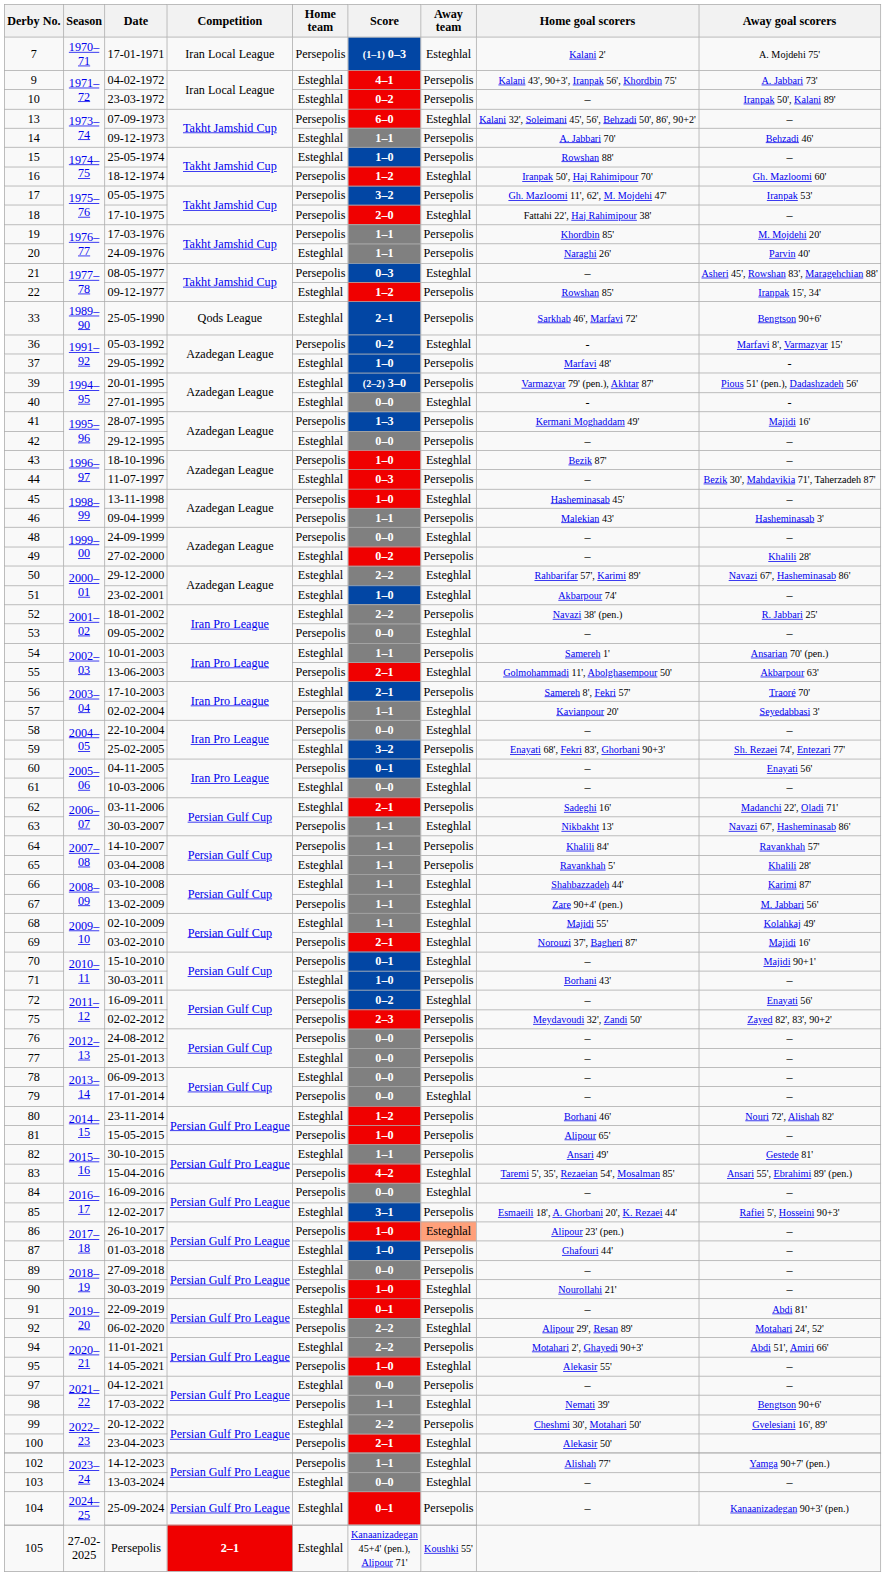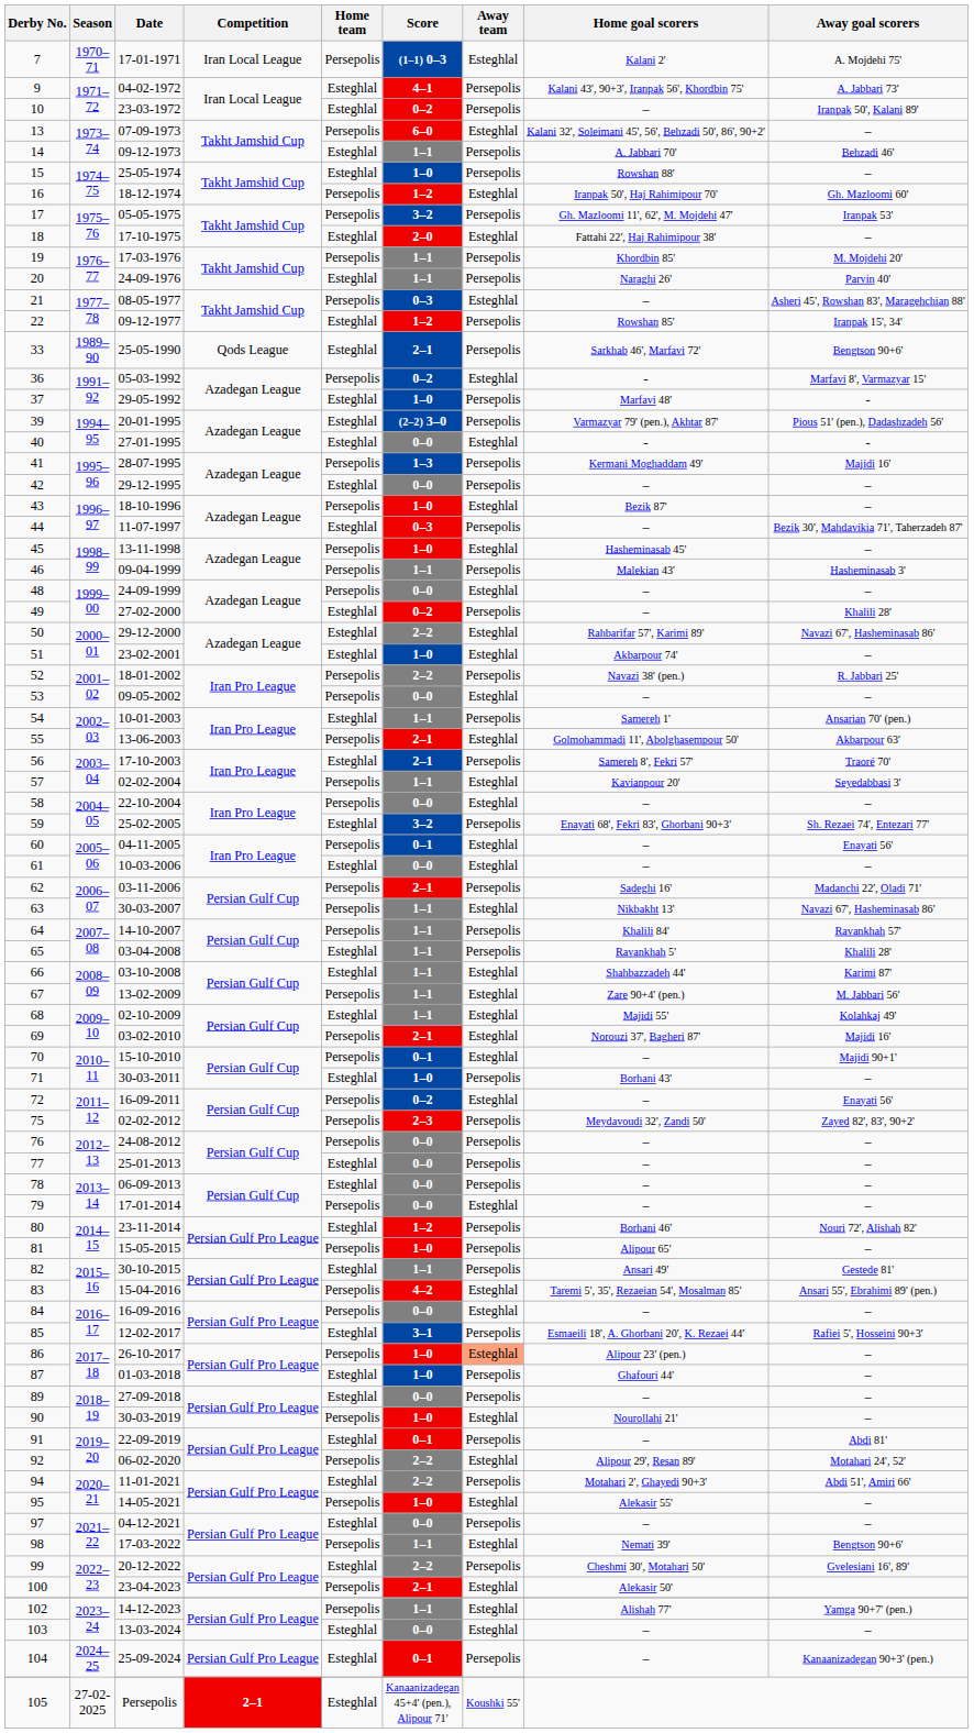18 | Home team: Persepolis -> Esteghlal
52 | Home team: Esteghlal -> Persepolis
62 | Home team: Esteghlal -> Persepolis
